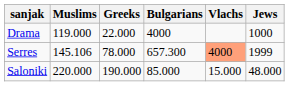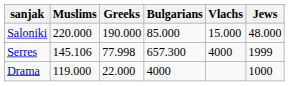rows swapped: Saloniki <-> Drama
Serres | Greeks: 78.000 -> 77.998
Serres | Vlachs: lightsalmon background -> no background
